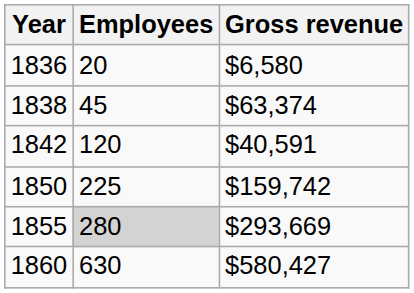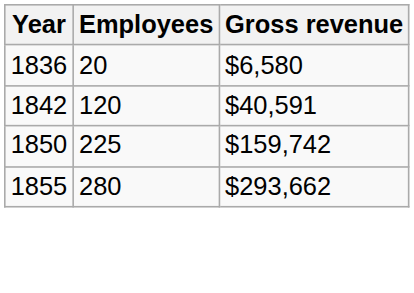- row: 1838 | 45 | $63,374
1855 | Employees: lightgrey background -> no background
1855 | Gross revenue: $293,669 -> $293,662
- row: 1860 | 630 | $580,427
